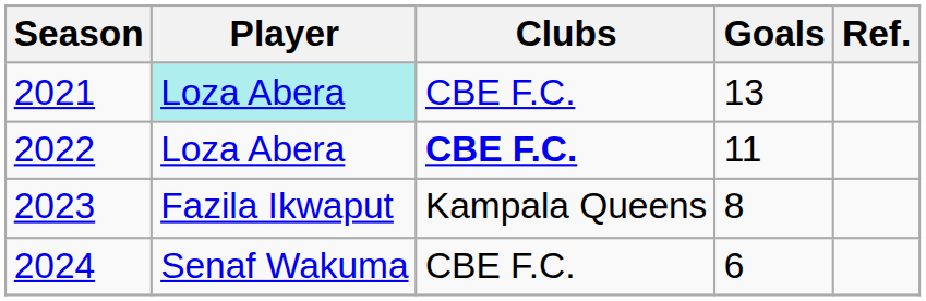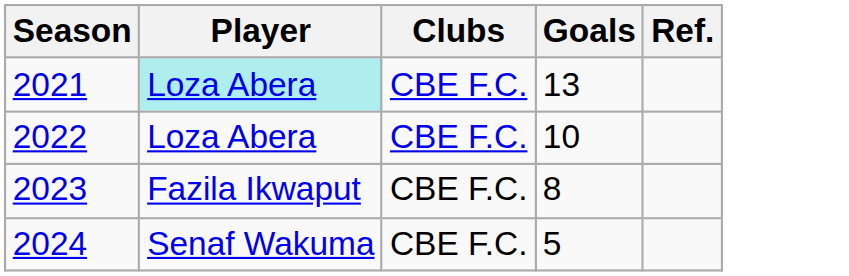2022 | Clubs: bold -> normal
2022 | Goals: 11 -> 10
2023 | Clubs: Kampala Queens -> CBE F.C.
2024 | Goals: 6 -> 5
